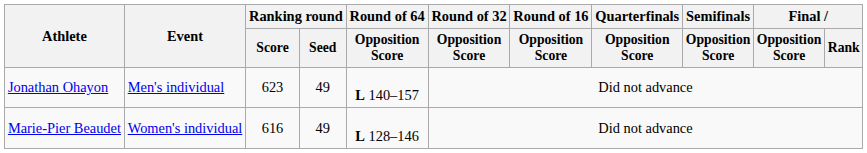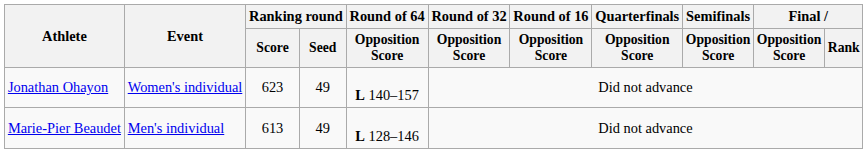Jonathan Ohayon | Event: Men's individual -> Women's individual
Marie-Pier Beaudet | Event: Women's individual -> Men's individual
Marie-Pier Beaudet | Ranking round / Score: 616 -> 613
